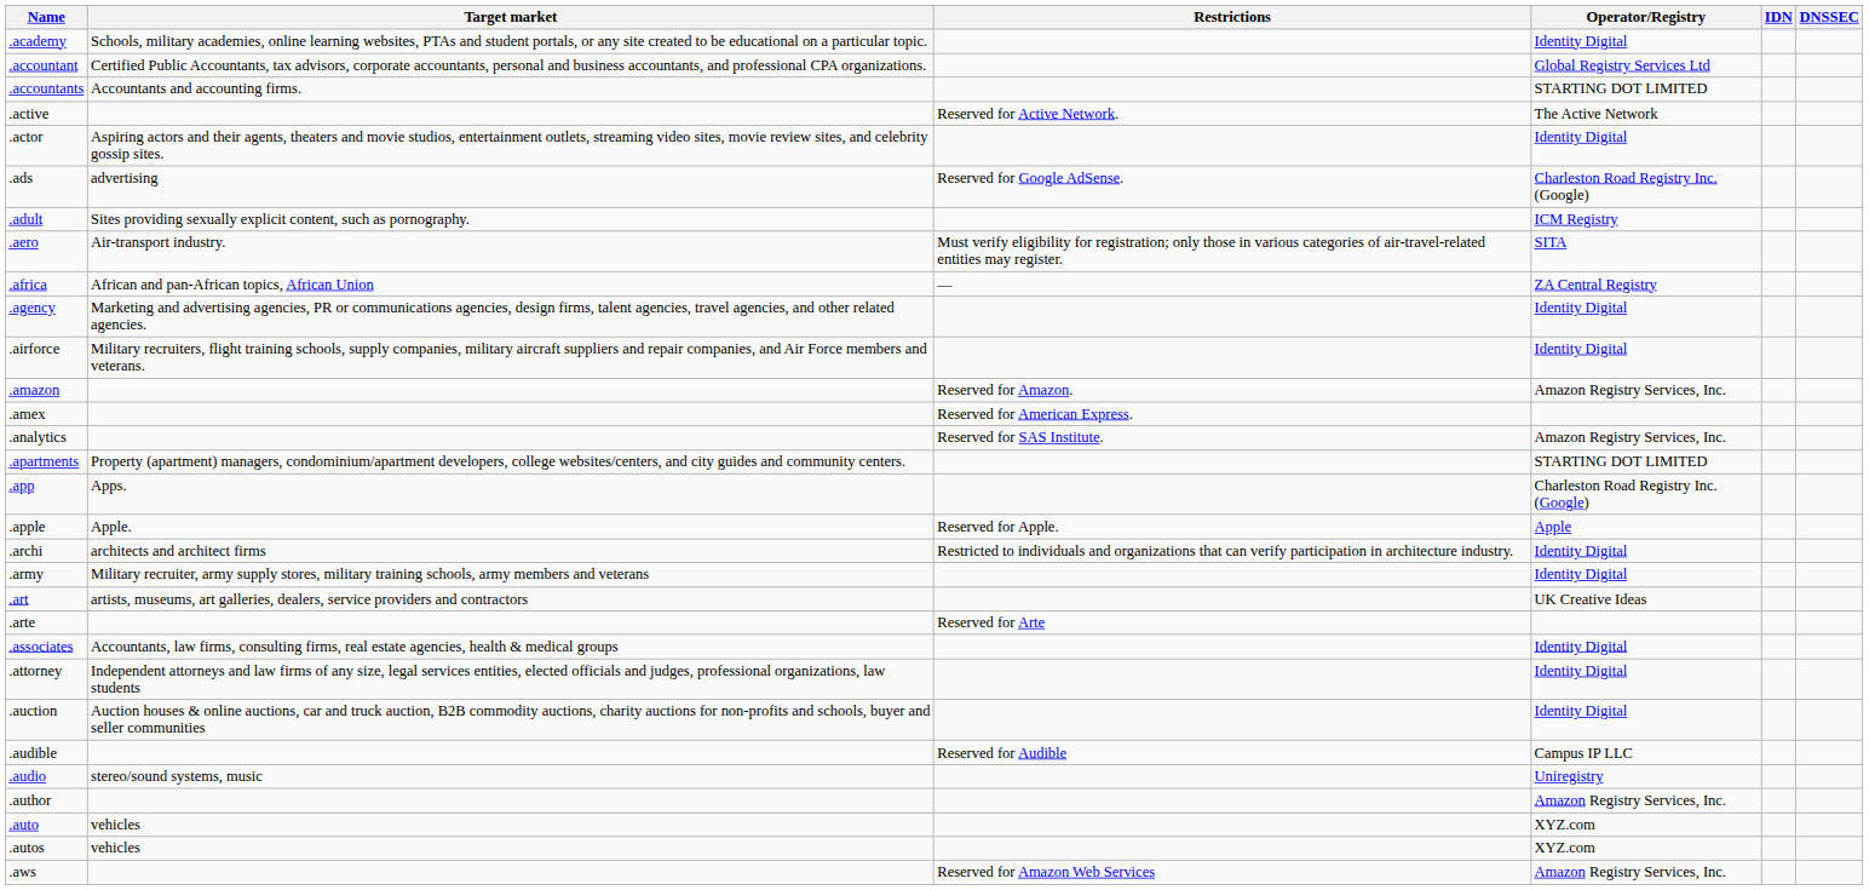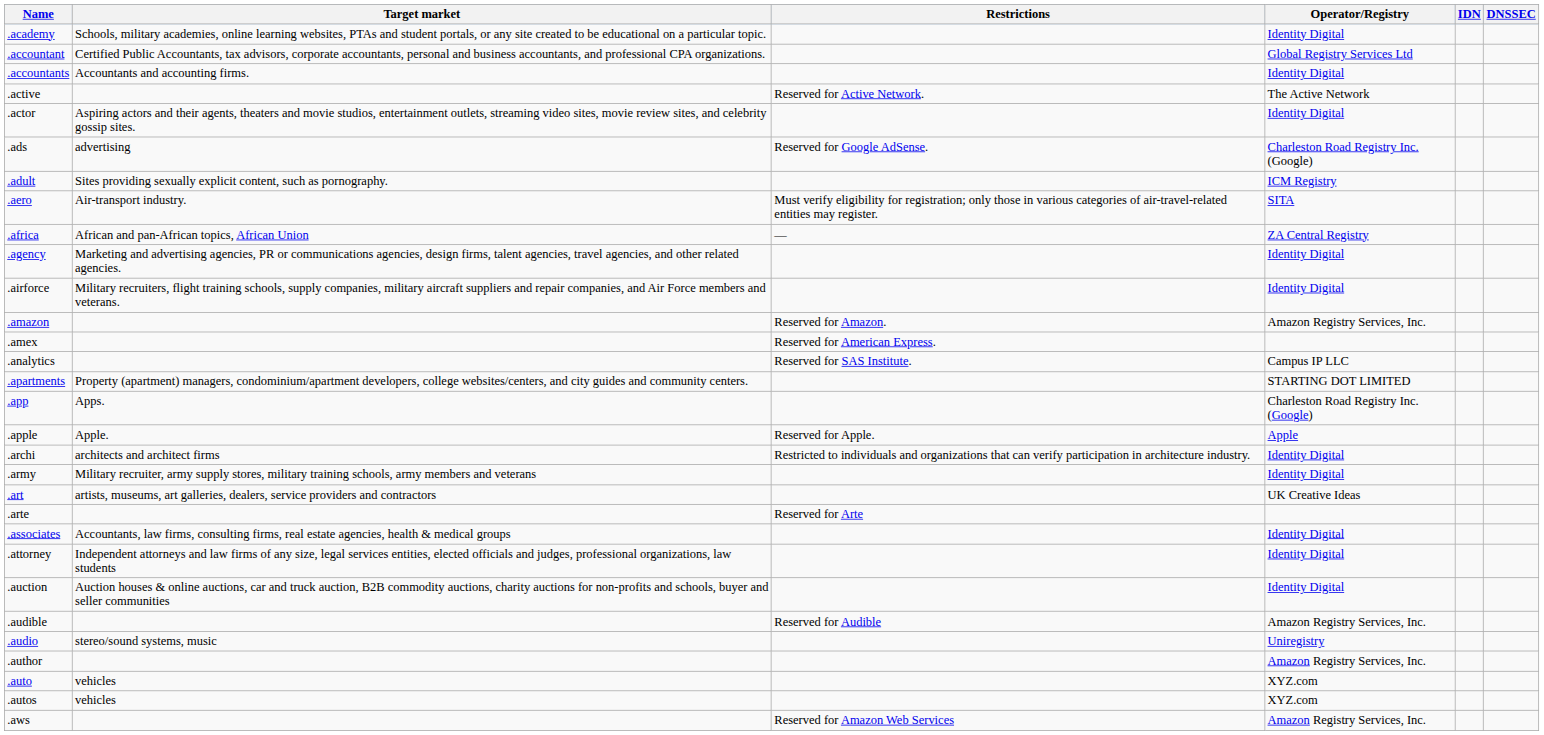.accountants | Operator/Registry: STARTING DOT LIMITED -> Identity Digital
.analytics | Operator/Registry: Amazon Registry Services, Inc. -> Campus IP LLC
.audible | Operator/Registry: Campus IP LLC -> Amazon Registry Services, Inc.
